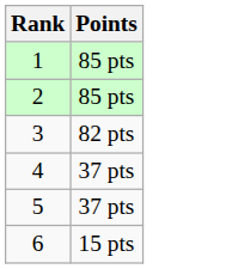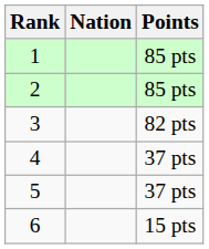+ column: Nation
